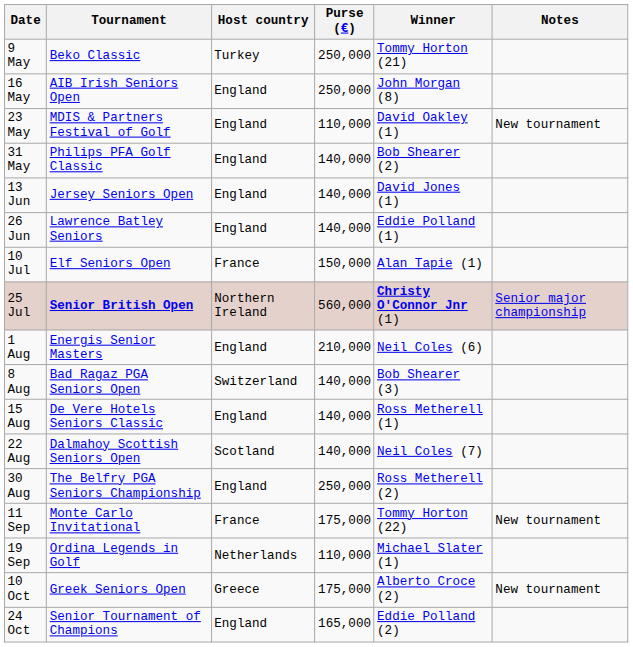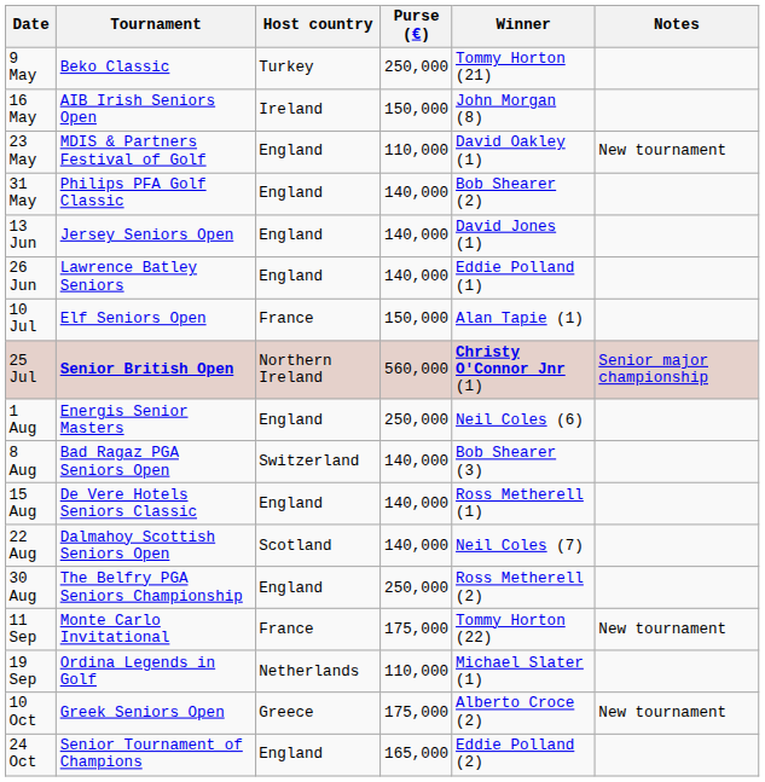16 May | Host country: England -> Ireland
16 May | Purse (€): 250,000 -> 150,000
1 Aug | Purse (€): 210,000 -> 250,000
